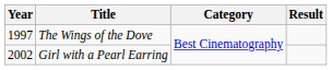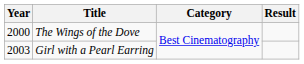The Wings of the Dove | Year: 1997 -> 2000
Girl with a Pearl Earring | Year: 2002 -> 2003
